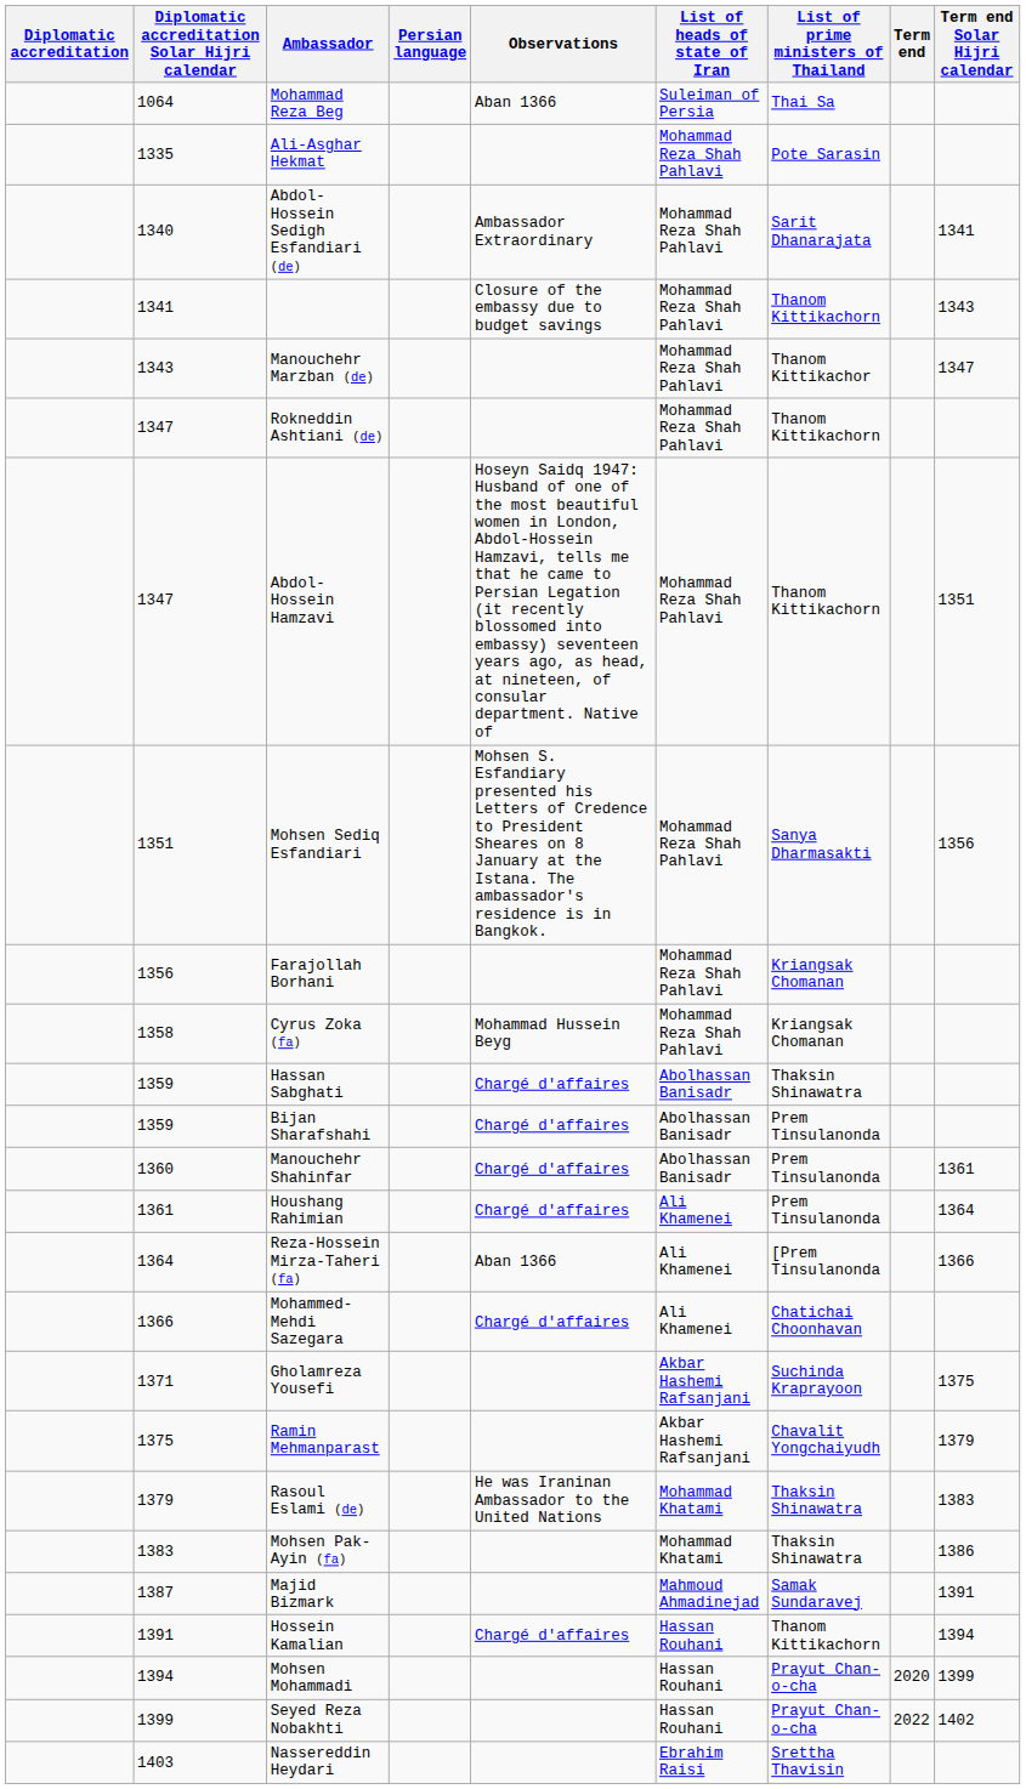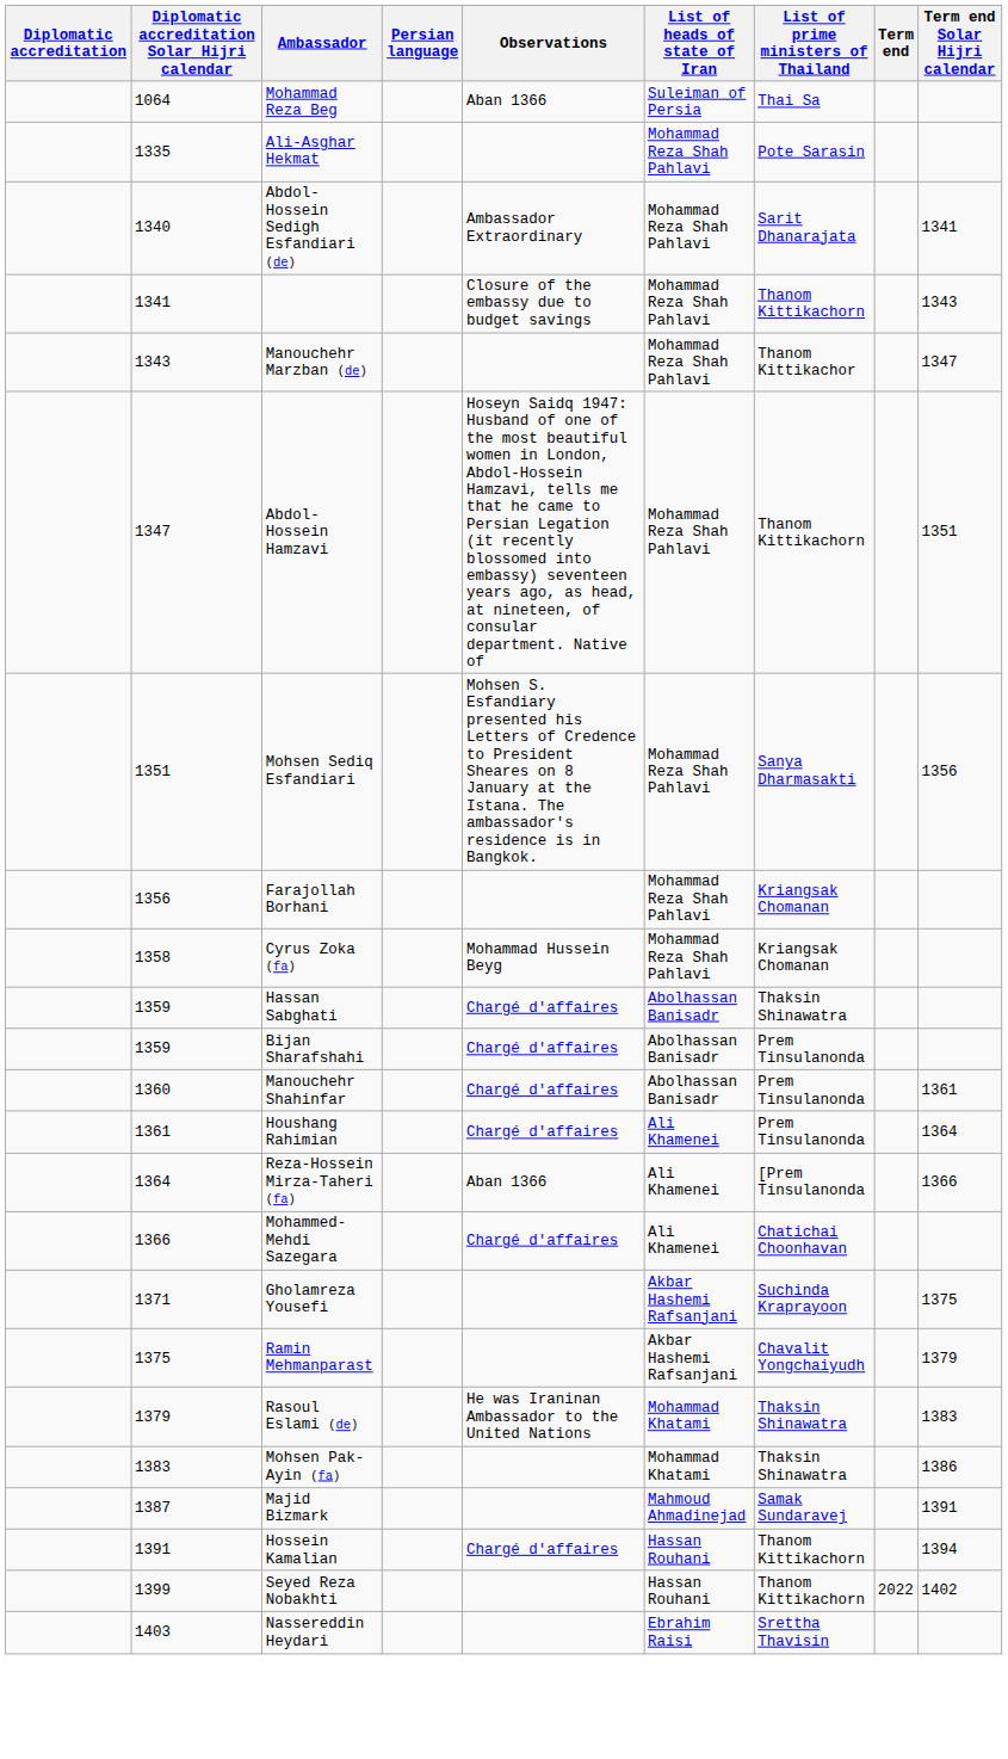- row: 1347 | Rokneddin Ashtiani (de) | Mohammad Reza Shah Pahlavi | Thanom Kittikachorn
- row: 1394 | Mohsen Mohammadi | Hassan Rouhani | Prayut Chan-o-cha | 2020 | 1399
Seyed Reza Nobakhti | List of prime ministers of Thailand: Prayut Chan-o-cha -> Thanom Kittikachorn
